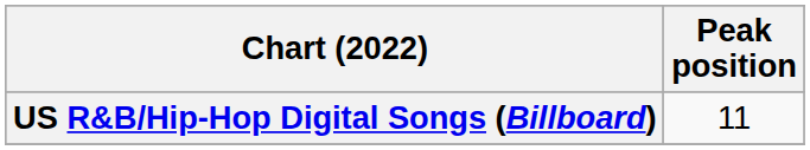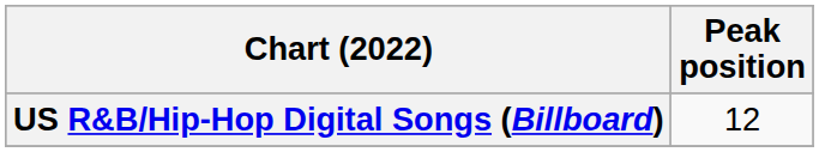US R&B/Hip-Hop Digital Songs (Billboard) | Peak position: 11 -> 12
